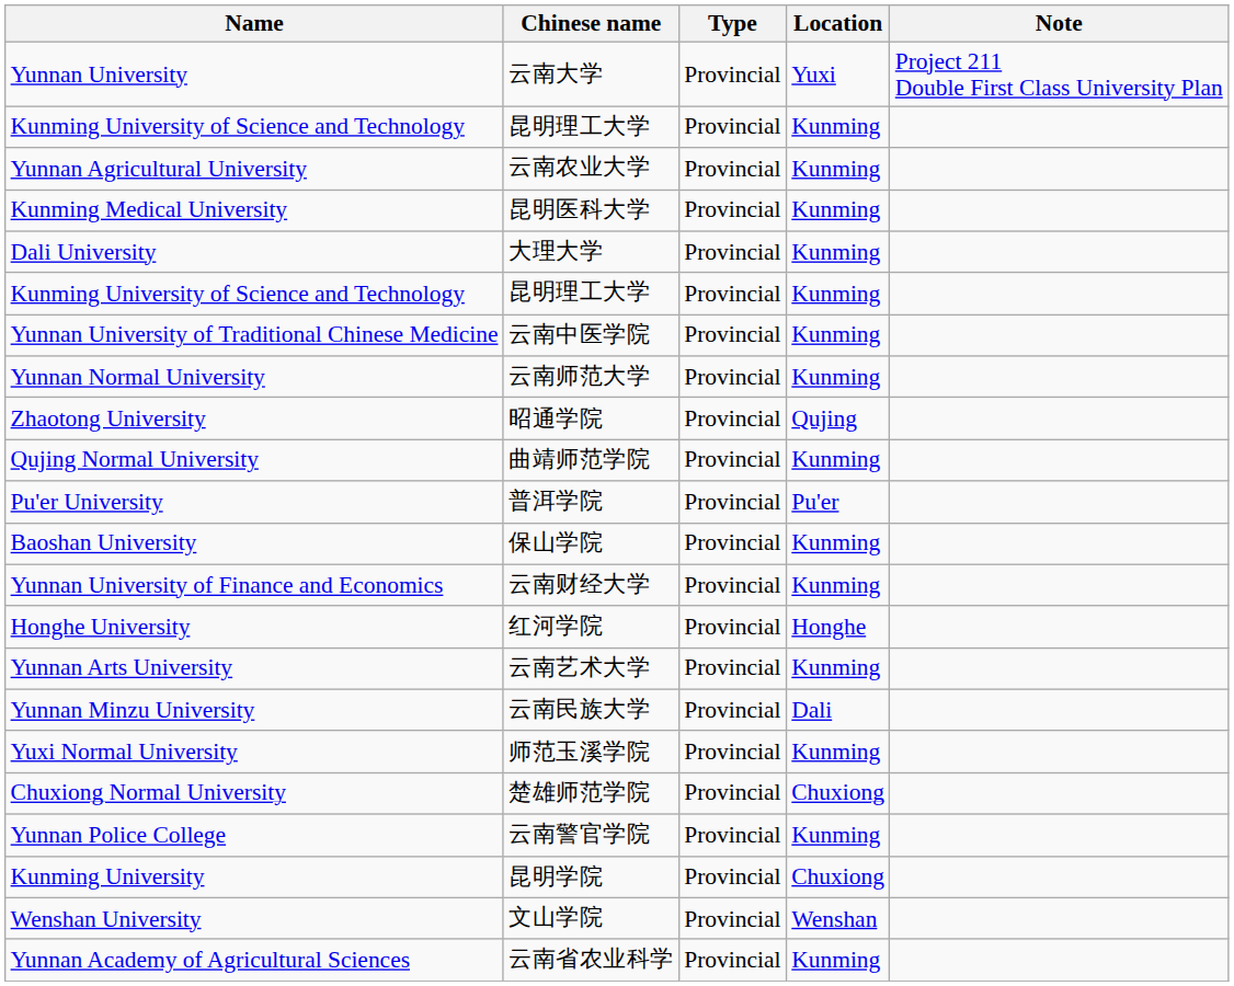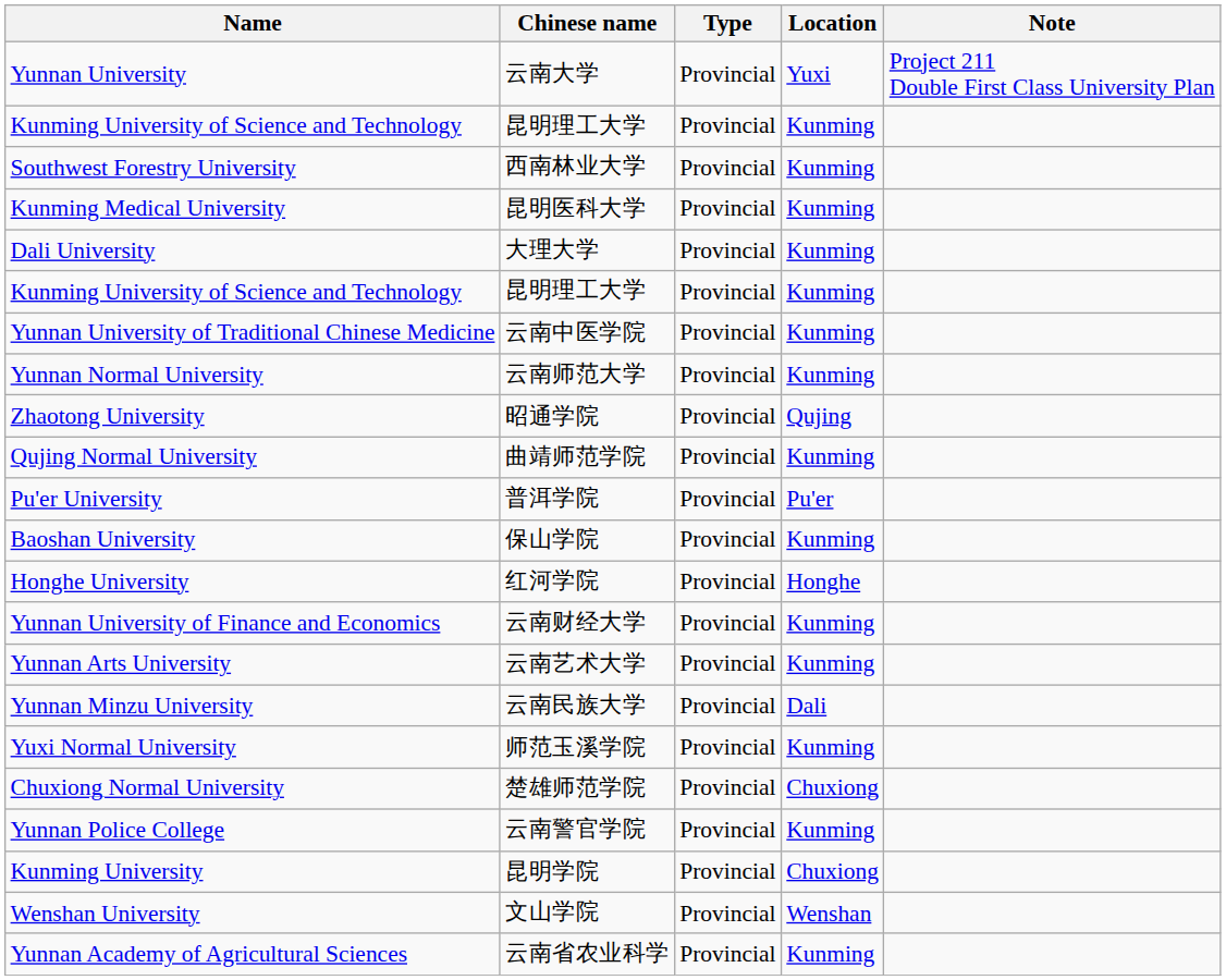- row: Yunnan Agricultural University | 云南农业大学 | Provincial | Kunming
+ row: Southwest Forestry University | 西南林业大学 | Provincial | Kunming
rows swapped: Honghe University <-> Yunnan University of Finance and Economics
